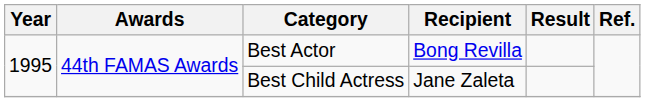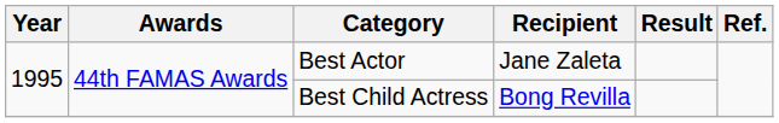Best Actor | Recipient: Bong Revilla -> Jane Zaleta
Best Child Actress | Recipient: Jane Zaleta -> Bong Revilla
